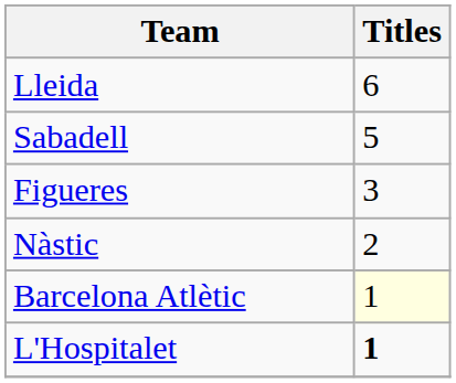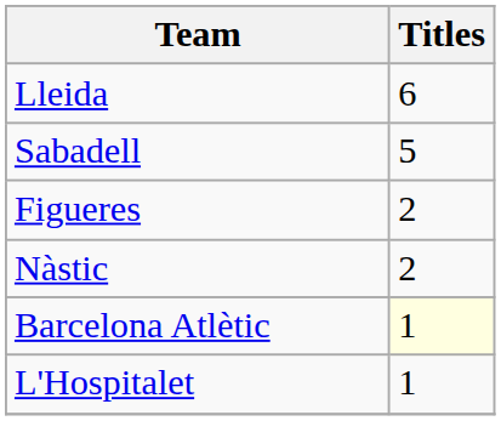Figueres | Titles: 3 -> 2
L'Hospitalet | Titles: bold -> normal
